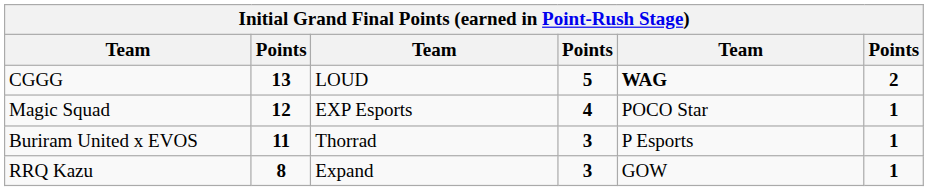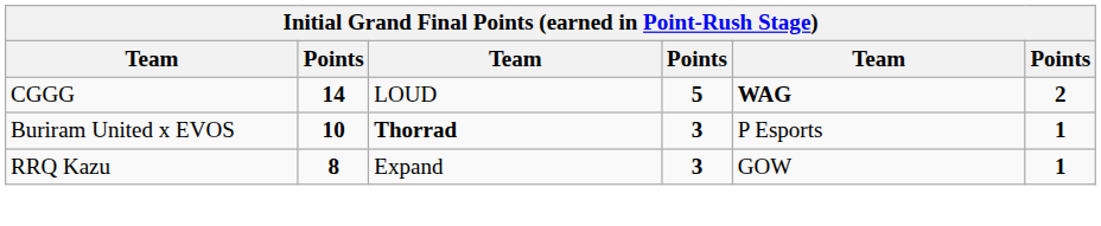CGGG | column 2: 13 -> 14
- row: Magic Squad | 12 | EXP Esports | 4 | POCO Star | 1
Buriram United x EVOS | column 2: 11 -> 10
Buriram United x EVOS | column 3: normal -> bold
